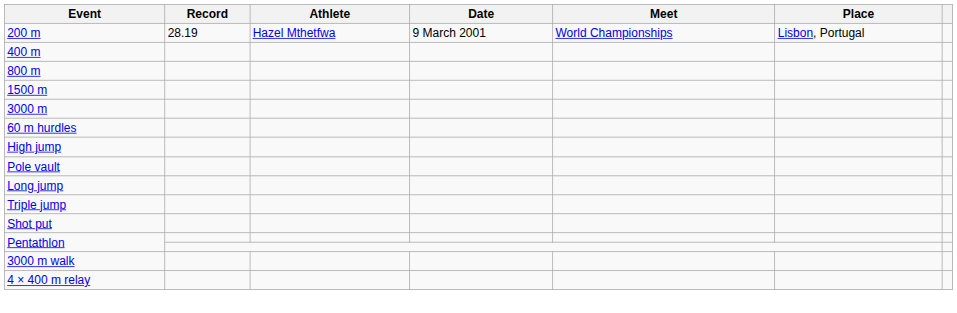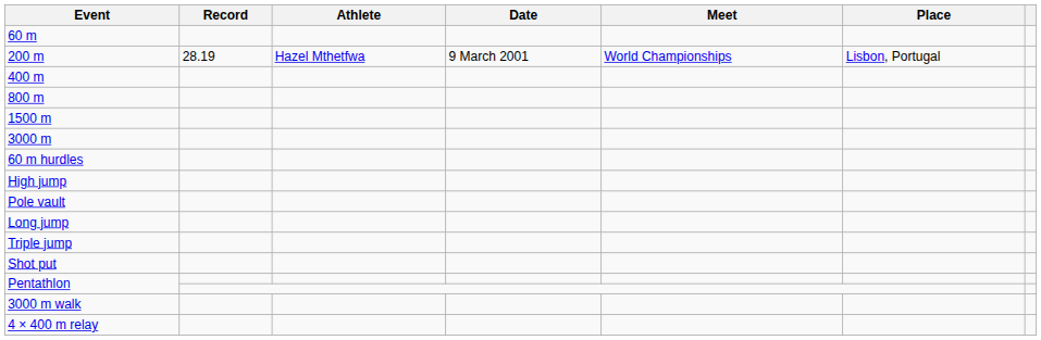+ row: 60 m
